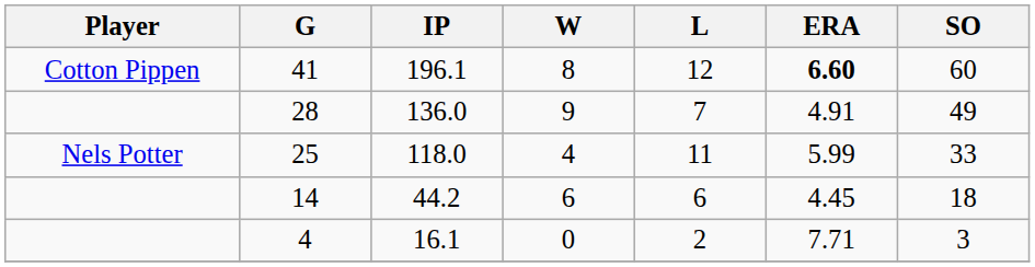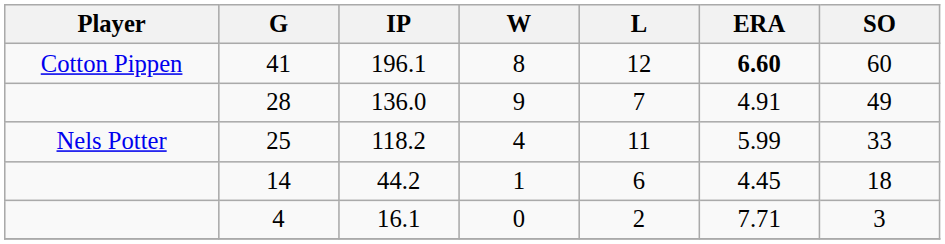25 | IP: 118.0 -> 118.2
14 | W: 6 -> 1
